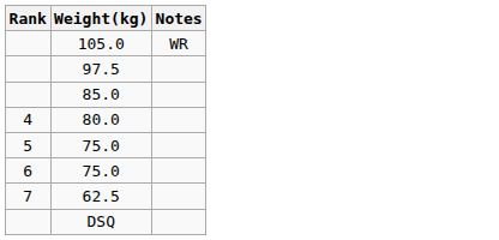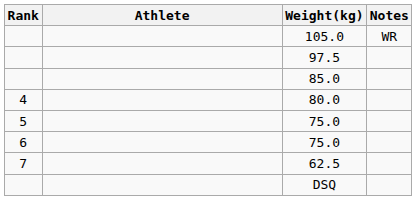+ column: Athlete
